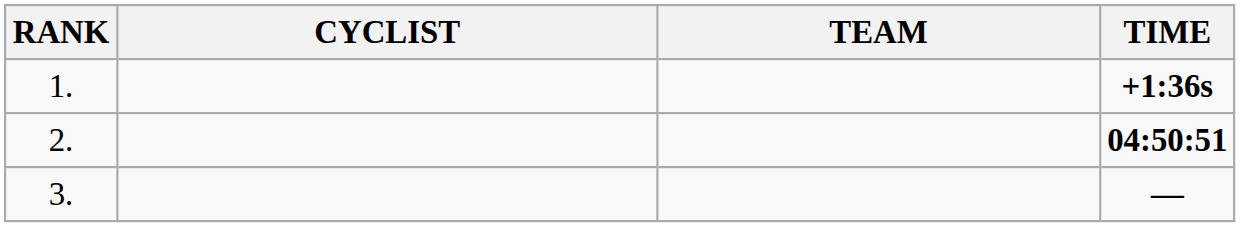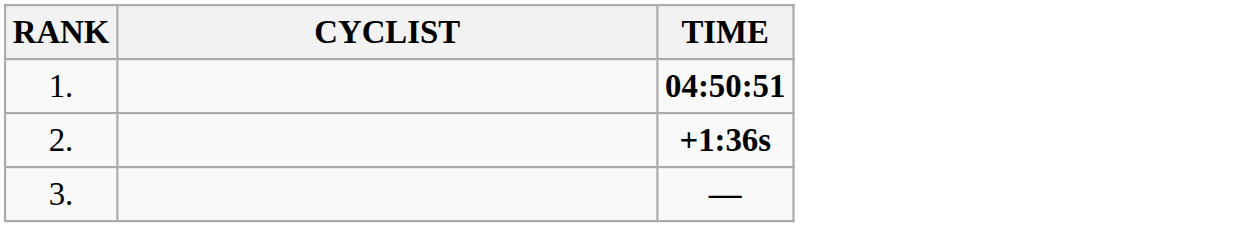- column: TEAM
1. | TIME: +1:36s -> 04:50:51
2. | TIME: 04:50:51 -> +1:36s
